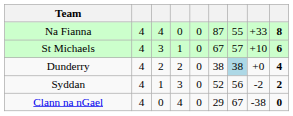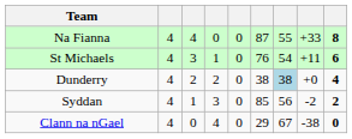St Michaels | column 6: 67 -> 76
St Michaels | column 7: 57 -> 54
St Michaels | column 8: +10 -> +11
Syddan | column 6: 52 -> 85
